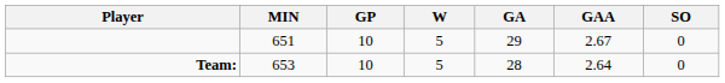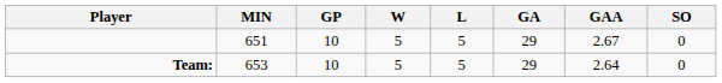+ column: L | 5 | 5
Team: | GA: 28 -> 29
